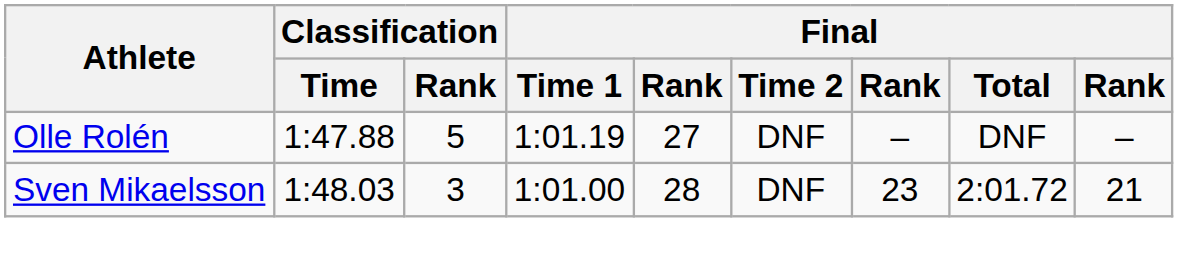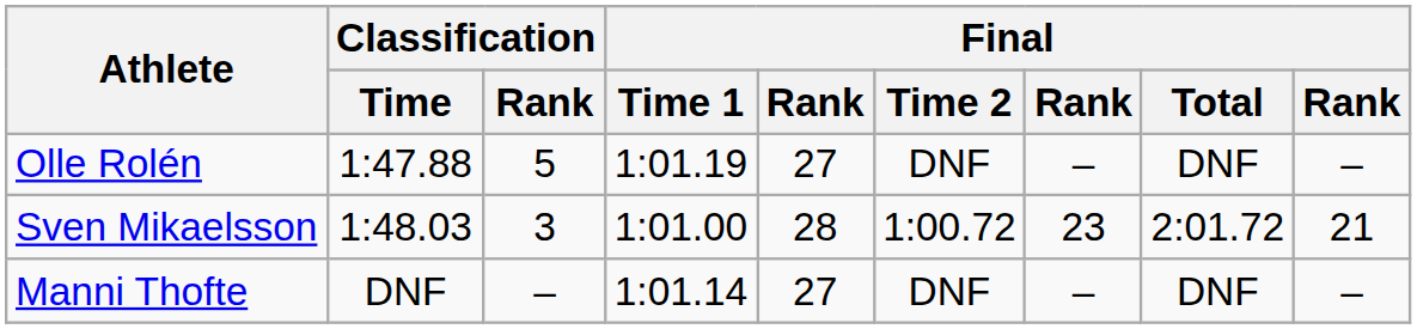Sven Mikaelsson | Final / Time 2: DNF -> 1:00.72
+ row: Manni Thofte | DNF | – | 1:01.14 | 27 | DNF | – | DNF | –
